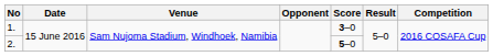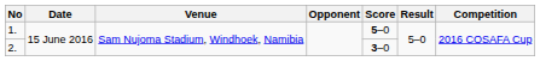1. | Score: 3–0 -> 5–0
2. | Score: 5–0 -> 3–0
